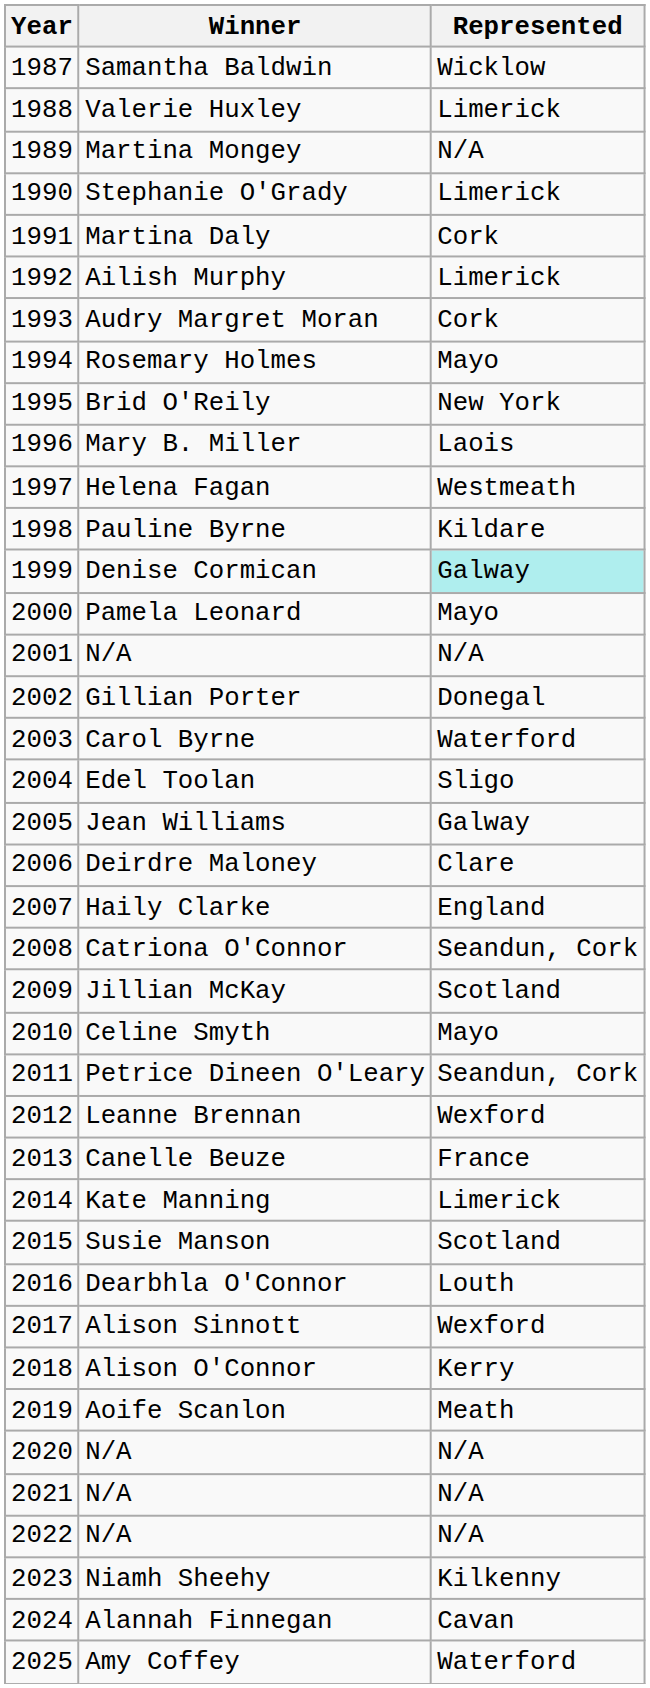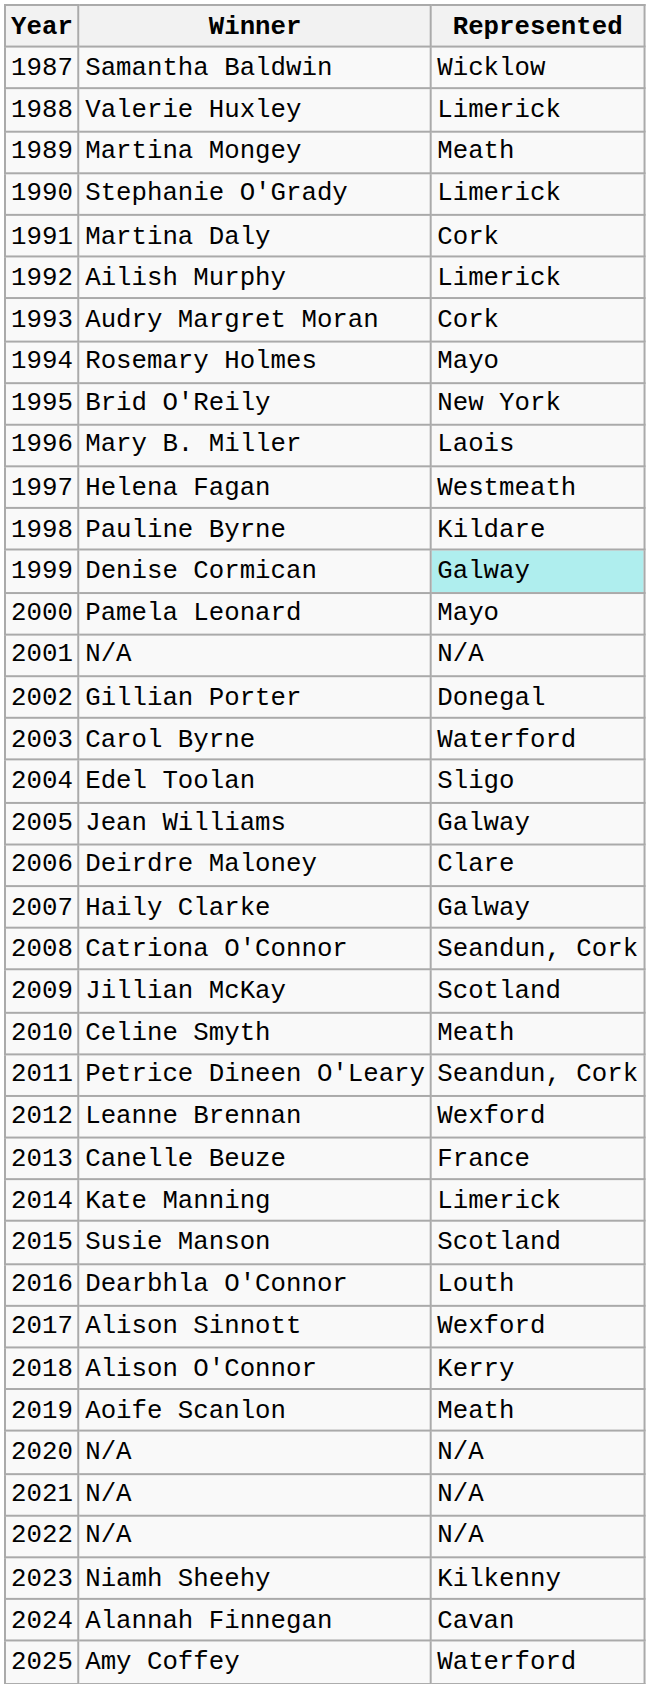Martina Mongey | Represented: N/A -> Meath
Haily Clarke | Represented: England -> Galway
Celine Smyth | Represented: Mayo -> Meath
